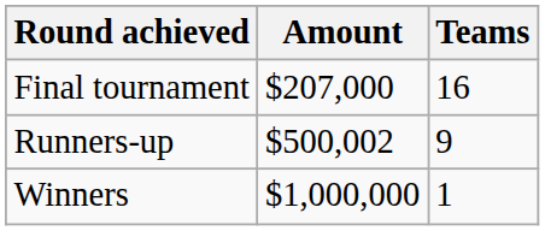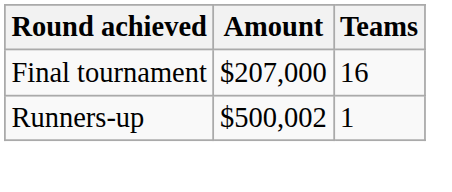Runners-up | Teams: 9 -> 1
- row: Winners | $1,000,000 | 1
